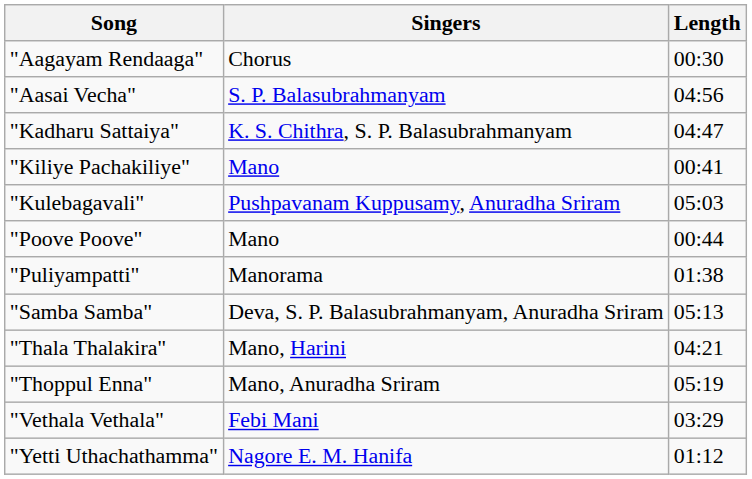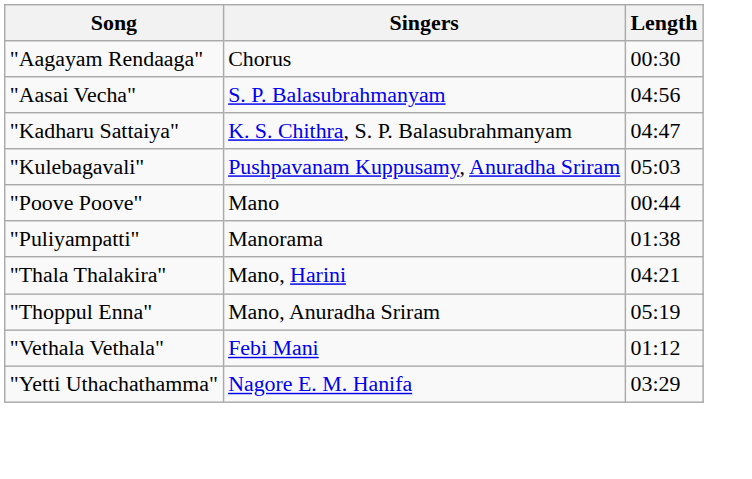- row: "Kiliye Pachakiliye" | Mano | 00:41
- row: "Samba Samba" | Deva, S. P. Balasubrahmanyam, Anuradha Sriram | 05:13
"Vethala Vethala" | Length: 03:29 -> 01:12
"Yetti Uthachathamma" | Length: 01:12 -> 03:29
